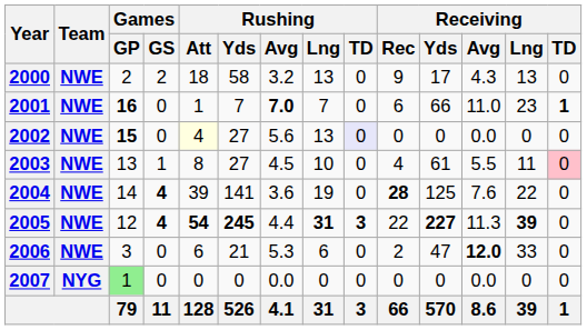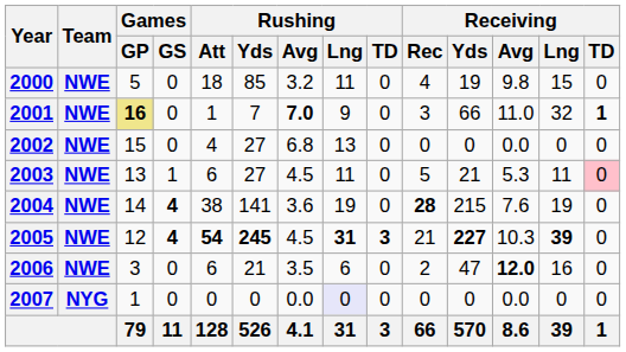2000 | Games / GP: 2 -> 5
2000 | Games / GS: 2 -> 0
2000 | Rushing / Yds: 58 -> 85
2000 | Rushing / Lng: 13 -> 11
2000 | Receiving / Rec: 9 -> 4
2000 | Receiving / Yds: 17 -> 19
2000 | Receiving / Avg: 4.3 -> 9.8
2000 | Receiving / Lng: 13 -> 15
2001 | Games / GP: no background -> khaki background
2001 | Rushing / Lng: 7 -> 9
2001 | Receiving / Rec: 6 -> 3
2001 | Receiving / Lng: 23 -> 32
2002 | Games / GP: bold -> normal
2002 | Rushing / Att: lightyellow background -> no background
2002 | Rushing / Avg: 5.6 -> 6.8
2002 | Rushing / TD: lavender background -> no background
2003 | Rushing / Att: 8 -> 6
2003 | Rushing / Lng: 10 -> 11
2003 | Receiving / Rec: 4 -> 5
2003 | Receiving / Yds: 61 -> 21
2003 | Receiving / Avg: 5.5 -> 5.3
2004 | Rushing / Att: 39 -> 38
2004 | Receiving / Yds: 125 -> 215
2004 | Receiving / Lng: 22 -> 19
2005 | Rushing / Avg: 4.4 -> 4.5
2005 | Receiving / Rec: 22 -> 21
2005 | Receiving / Avg: 11.3 -> 10.3
2006 | Rushing / Avg: 5.3 -> 3.5
2006 | Receiving / Lng: 33 -> 16
2007 | Games / GP: lightgreen background -> no background
2007 | Rushing / Lng: no background -> lavender background
